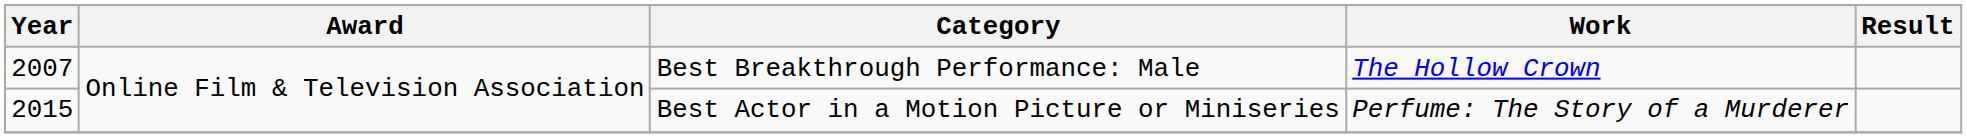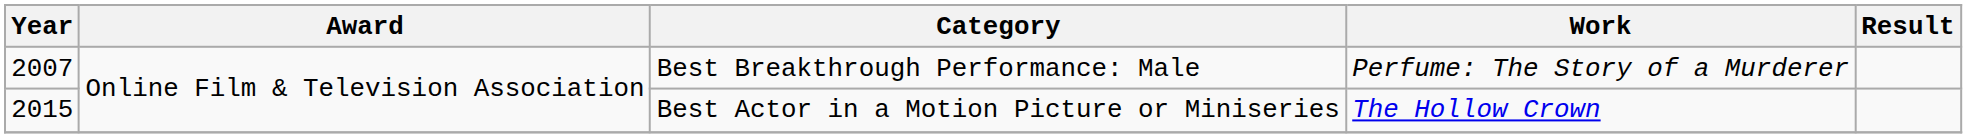Best Breakthrough Performance: Male | Work: The Hollow Crown -> Perfume: The Story of a Murderer
Best Actor in a Motion Picture or Miniseries | Work: Perfume: The Story of a Murderer -> The Hollow Crown
